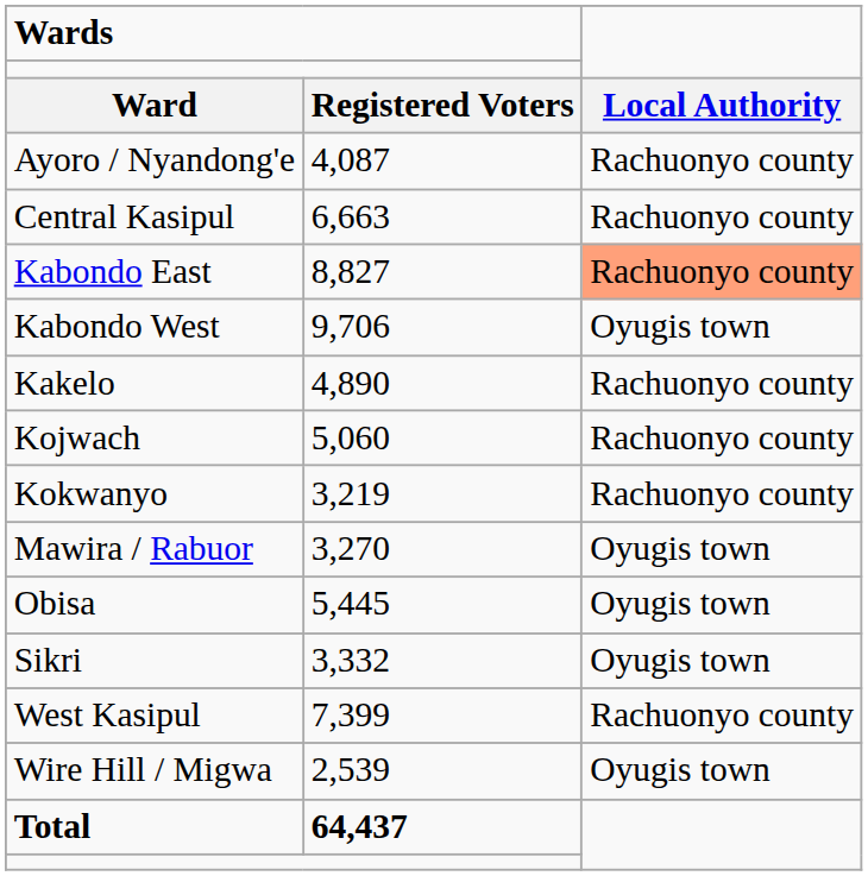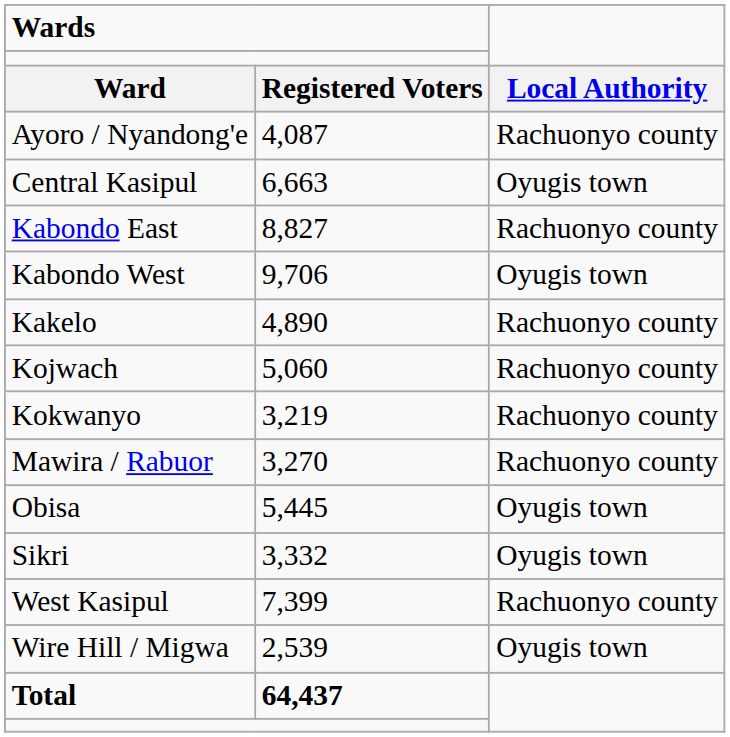Central Kasipul | column 3: Rachuonyo county -> Oyugis town
Kabondo East | column 3: lightsalmon background -> no background
Mawira / Rabuor | column 3: Oyugis town -> Rachuonyo county
